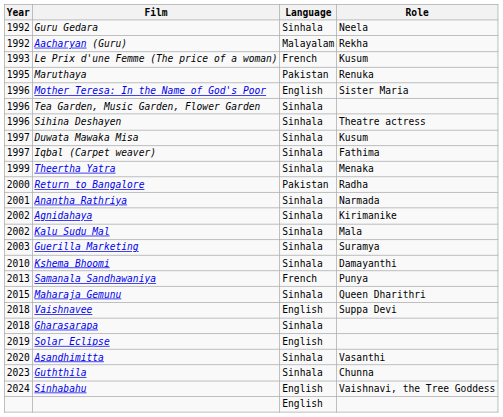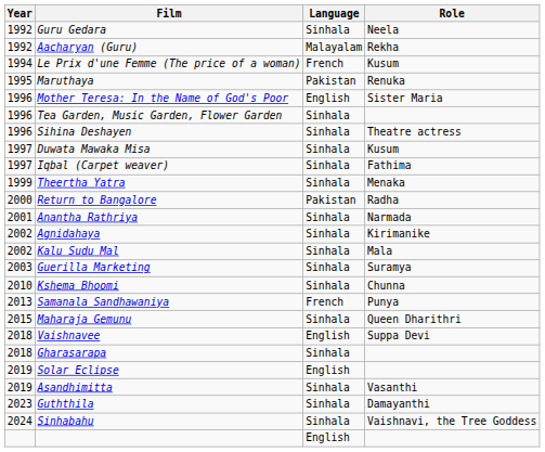Le Prix d'une Femme (The price of a woman) | Year: 1993 -> 1994
Kshema Bhoomi | Role: Damayanthi -> Chunna
Asandhimitta | Year: 2020 -> 2019
Guththila | Role: Chunna -> Damayanthi
Sinhabahu | Language: English -> Sinhala
